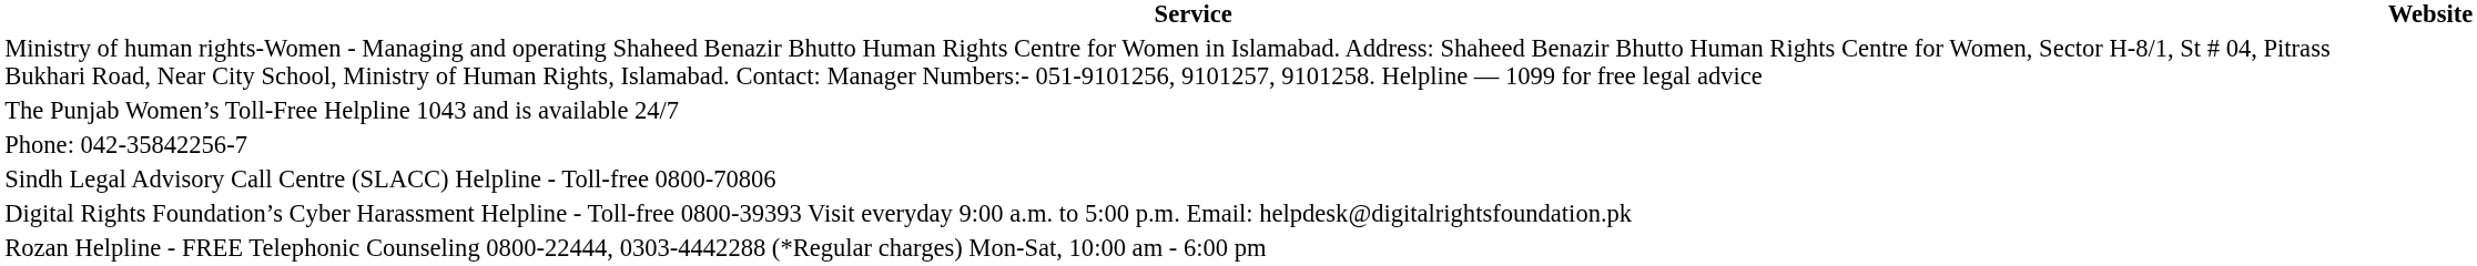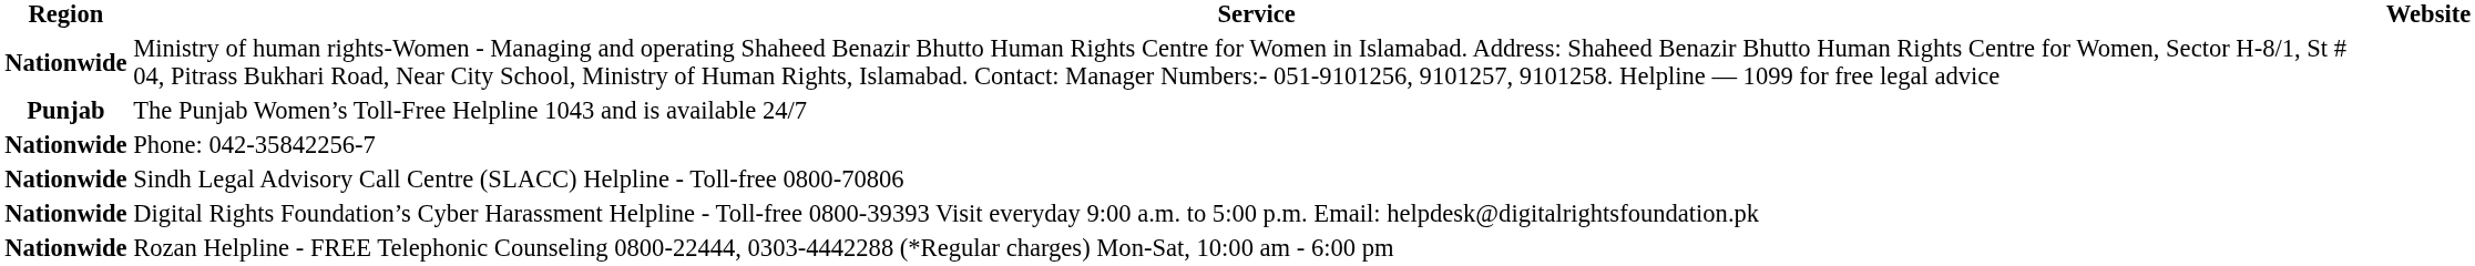+ column: Region | Nationwide | Punjab | Nationwide | Nationwide | Nationwide | Nationwide
